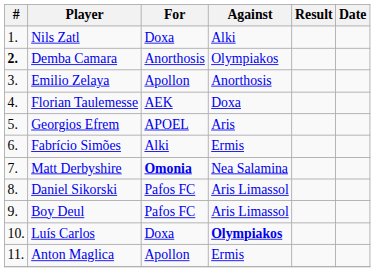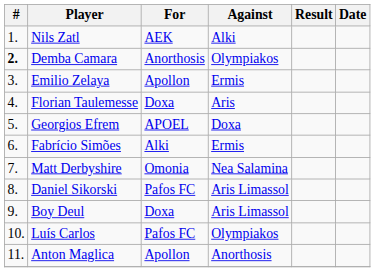Nils Zatl | For: Doxa -> AEK
Emilio Zelaya | Against: Anorthosis -> Ermis
Florian Taulemesse | For: AEK -> Doxa
Florian Taulemesse | Against: Doxa -> Aris
Georgios Efrem | Against: Aris -> Doxa
Matt Derbyshire | For: bold -> normal
Boy Deul | For: Pafos FC -> Doxa
Luís Carlos | For: Doxa -> Pafos FC
Luís Carlos | Against: bold -> normal
Anton Maglica | Against: Ermis -> Anorthosis
